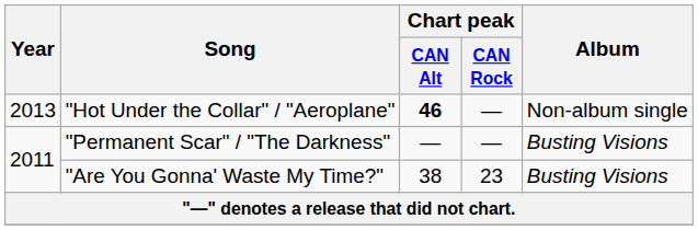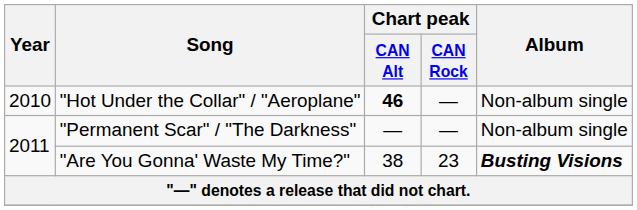"Hot Under the Collar" / "Aeroplane" | Year: 2013 -> 2010
"Permanent Scar" / "The Darkness" | Album: Busting Visions -> Non-album single
"Are You Gonna' Waste My Time?" | Album: normal -> bold
